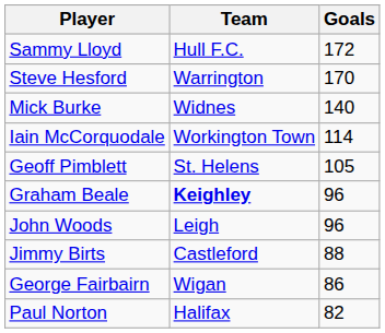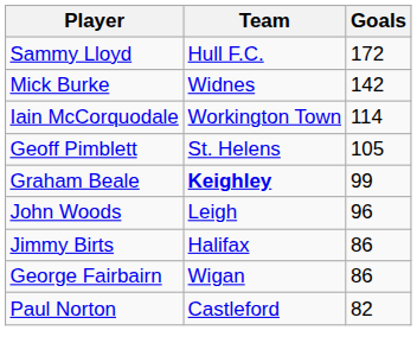- row: Steve Hesford | Warrington | 170
Mick Burke | Goals: 140 -> 142
Graham Beale | Goals: 96 -> 99
Jimmy Birts | Team: Castleford -> Halifax
Jimmy Birts | Goals: 88 -> 86
Paul Norton | Team: Halifax -> Castleford
